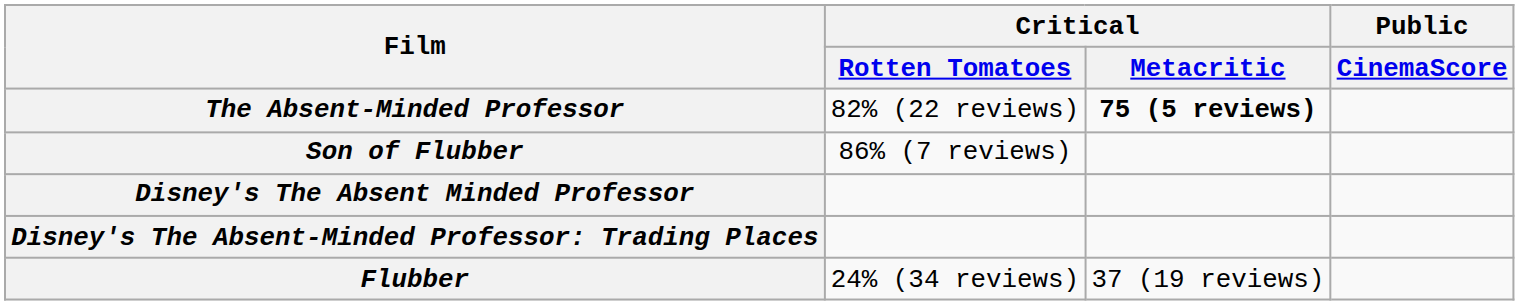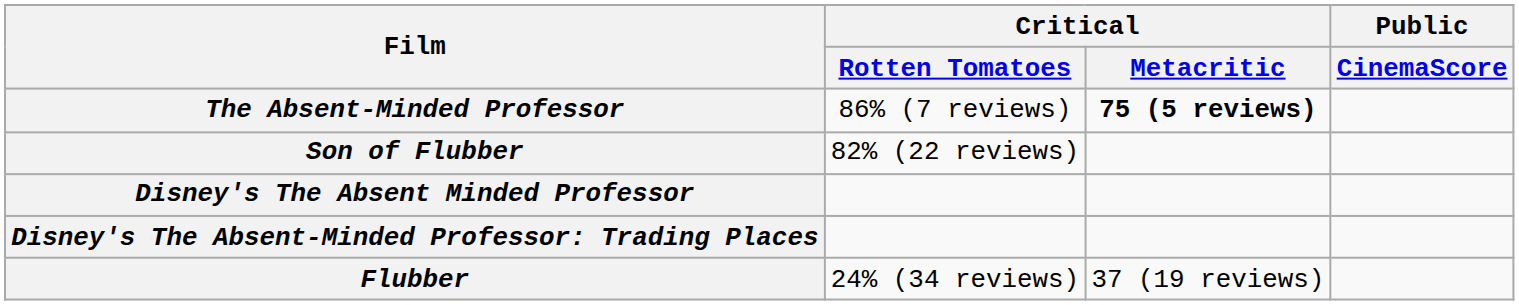The Absent-Minded Professor | Critical / Rotten Tomatoes: 82% (22 reviews) -> 86% (7 reviews)
Son of Flubber | Critical / Rotten Tomatoes: 86% (7 reviews) -> 82% (22 reviews)
